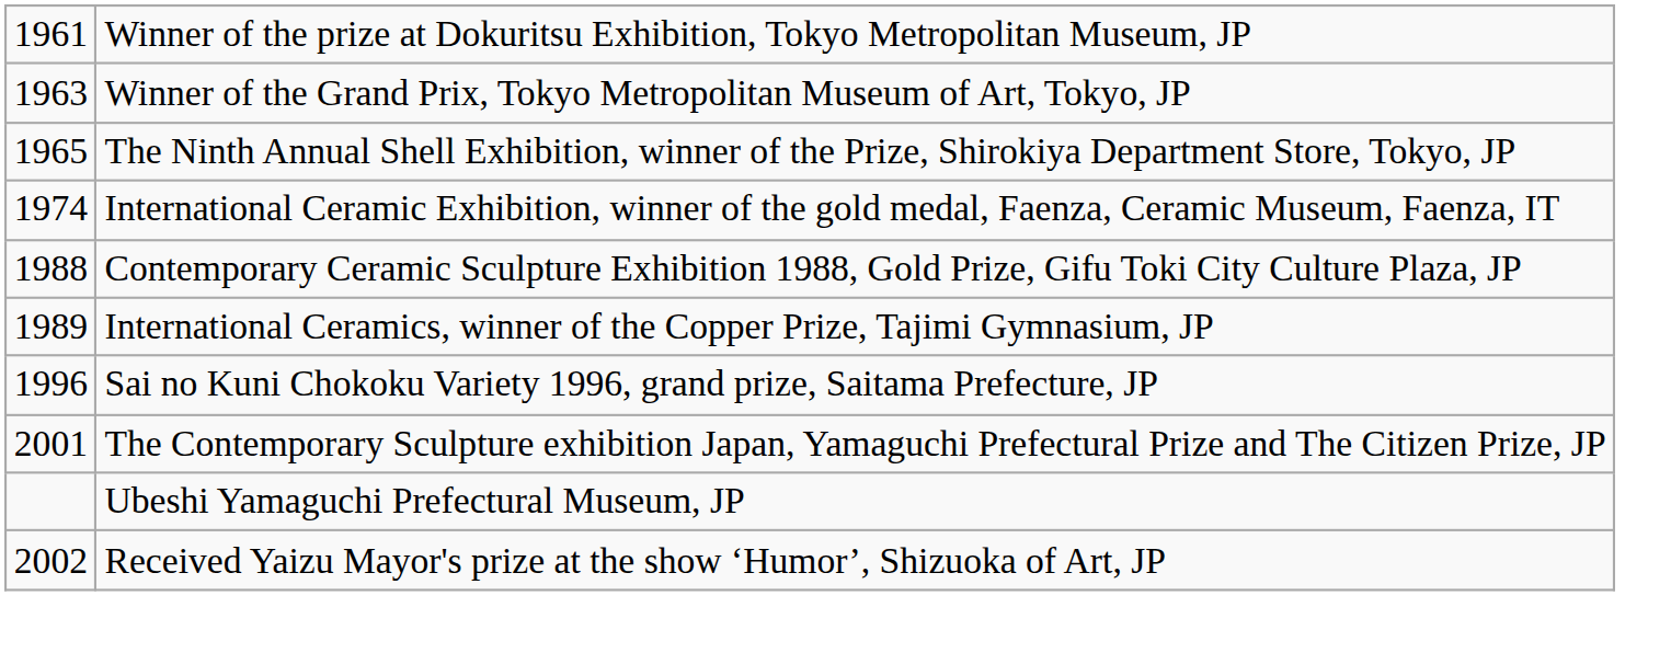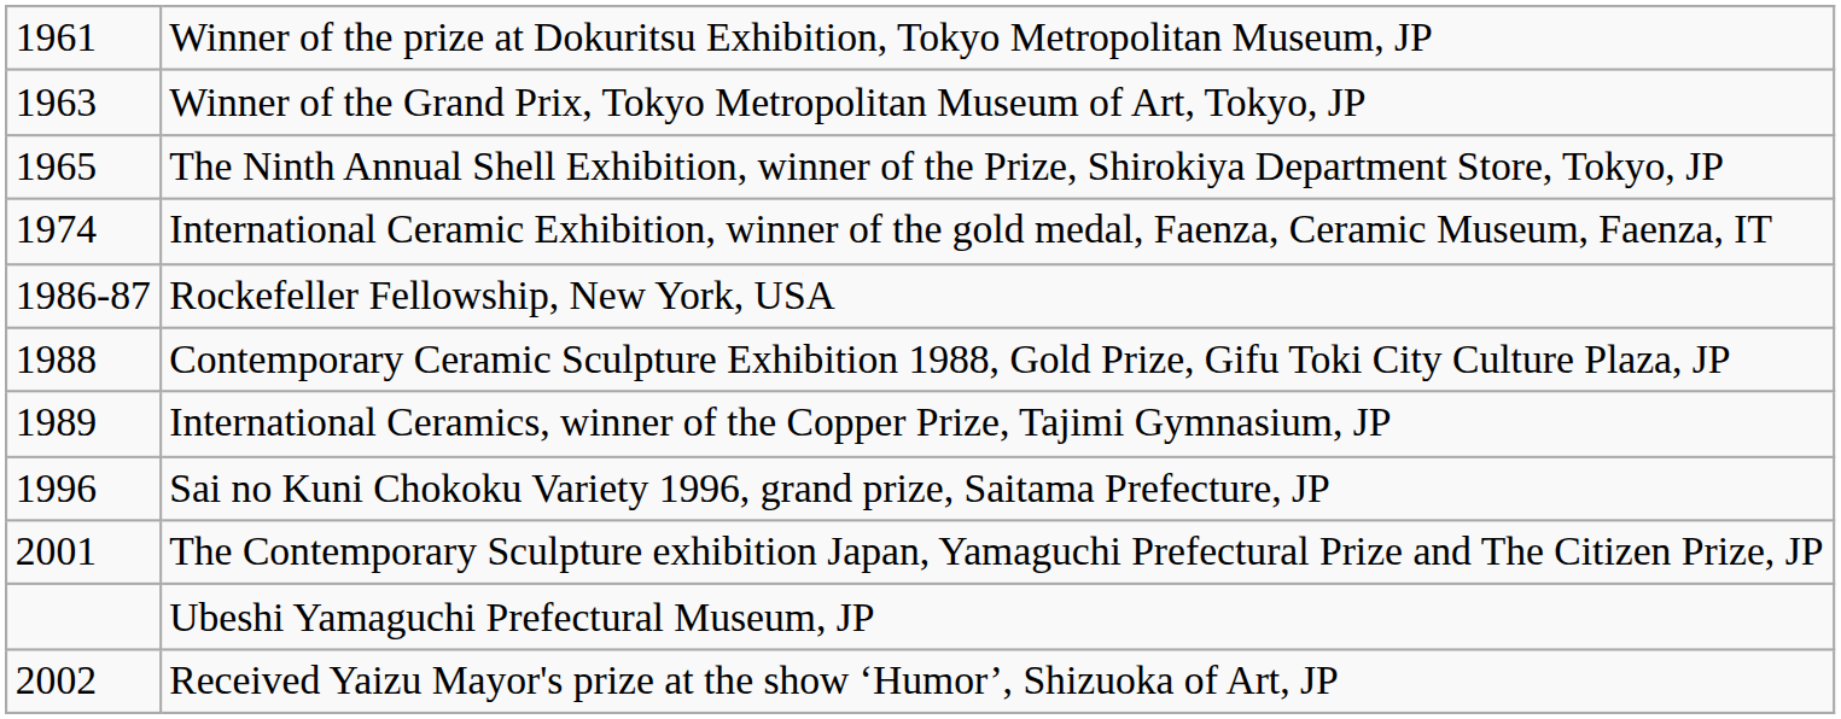+ row: 1986-87 | Rockefeller Fellowship, New York, USA
